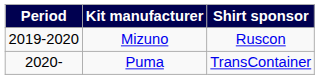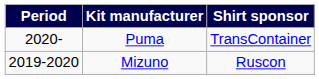rows swapped: Mizuno <-> Puma
